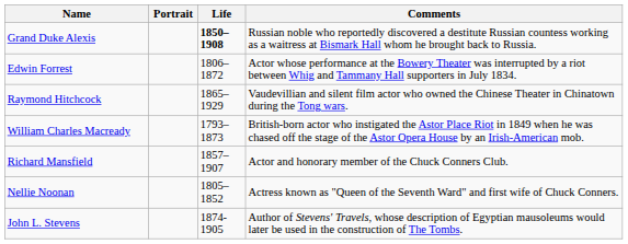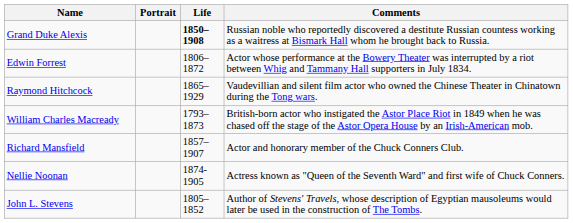Nellie Noonan | Life: 1805–1852 -> 1874-1905
John L. Stevens | Life: 1874-1905 -> 1805–1852
